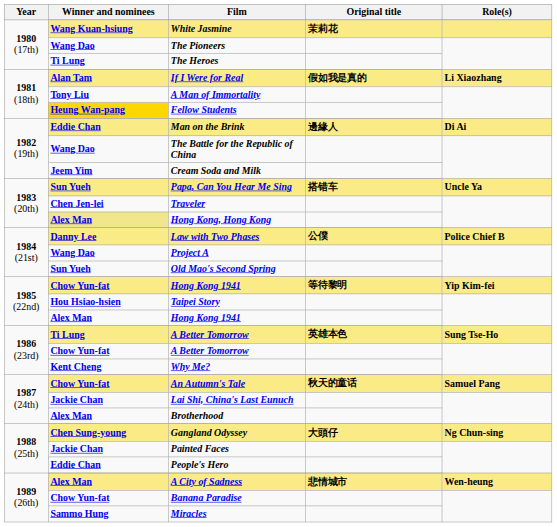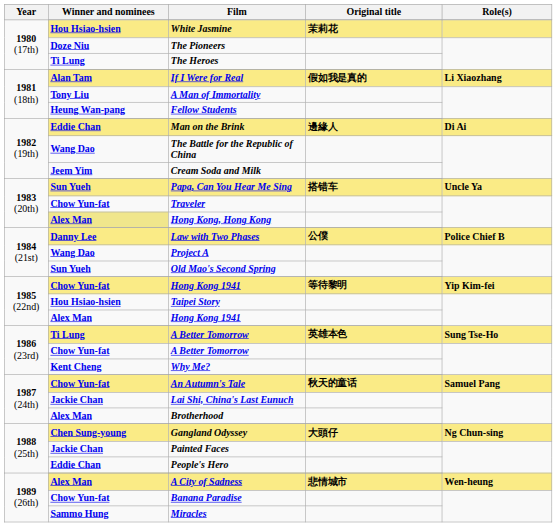White Jasmine | Winner and nominees: Wang Kuan-hsiung -> Hou Hsiao-hsien
The Pioneers | Winner and nominees: Wang Dao -> Doze Niu
Fellow Students | Winner and nominees: gold background -> no background
Traveler | Winner and nominees: Chen Jen-lei -> Chow Yun-fat
